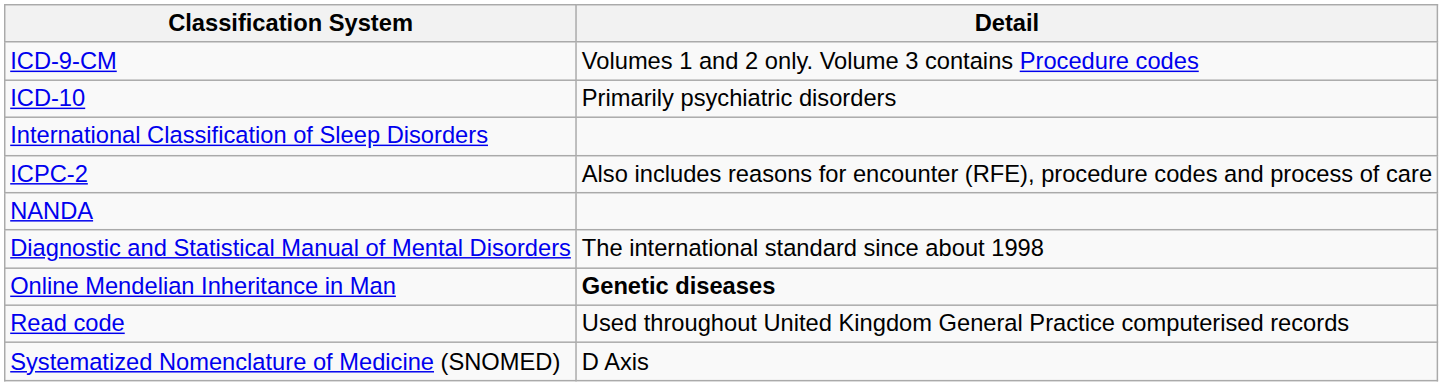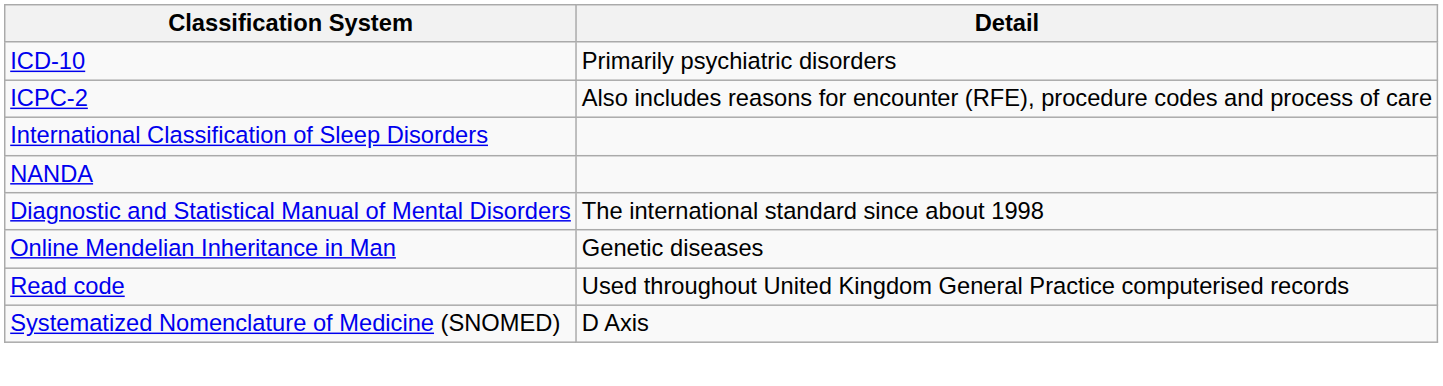- row: ICD-9-CM | Volumes 1 and 2 only. Volume 3 contains Procedure codes
rows swapped: ICPC-2 <-> International Classification of Sleep Disorders
Online Mendelian Inheritance in Man | Detail: bold -> normal
